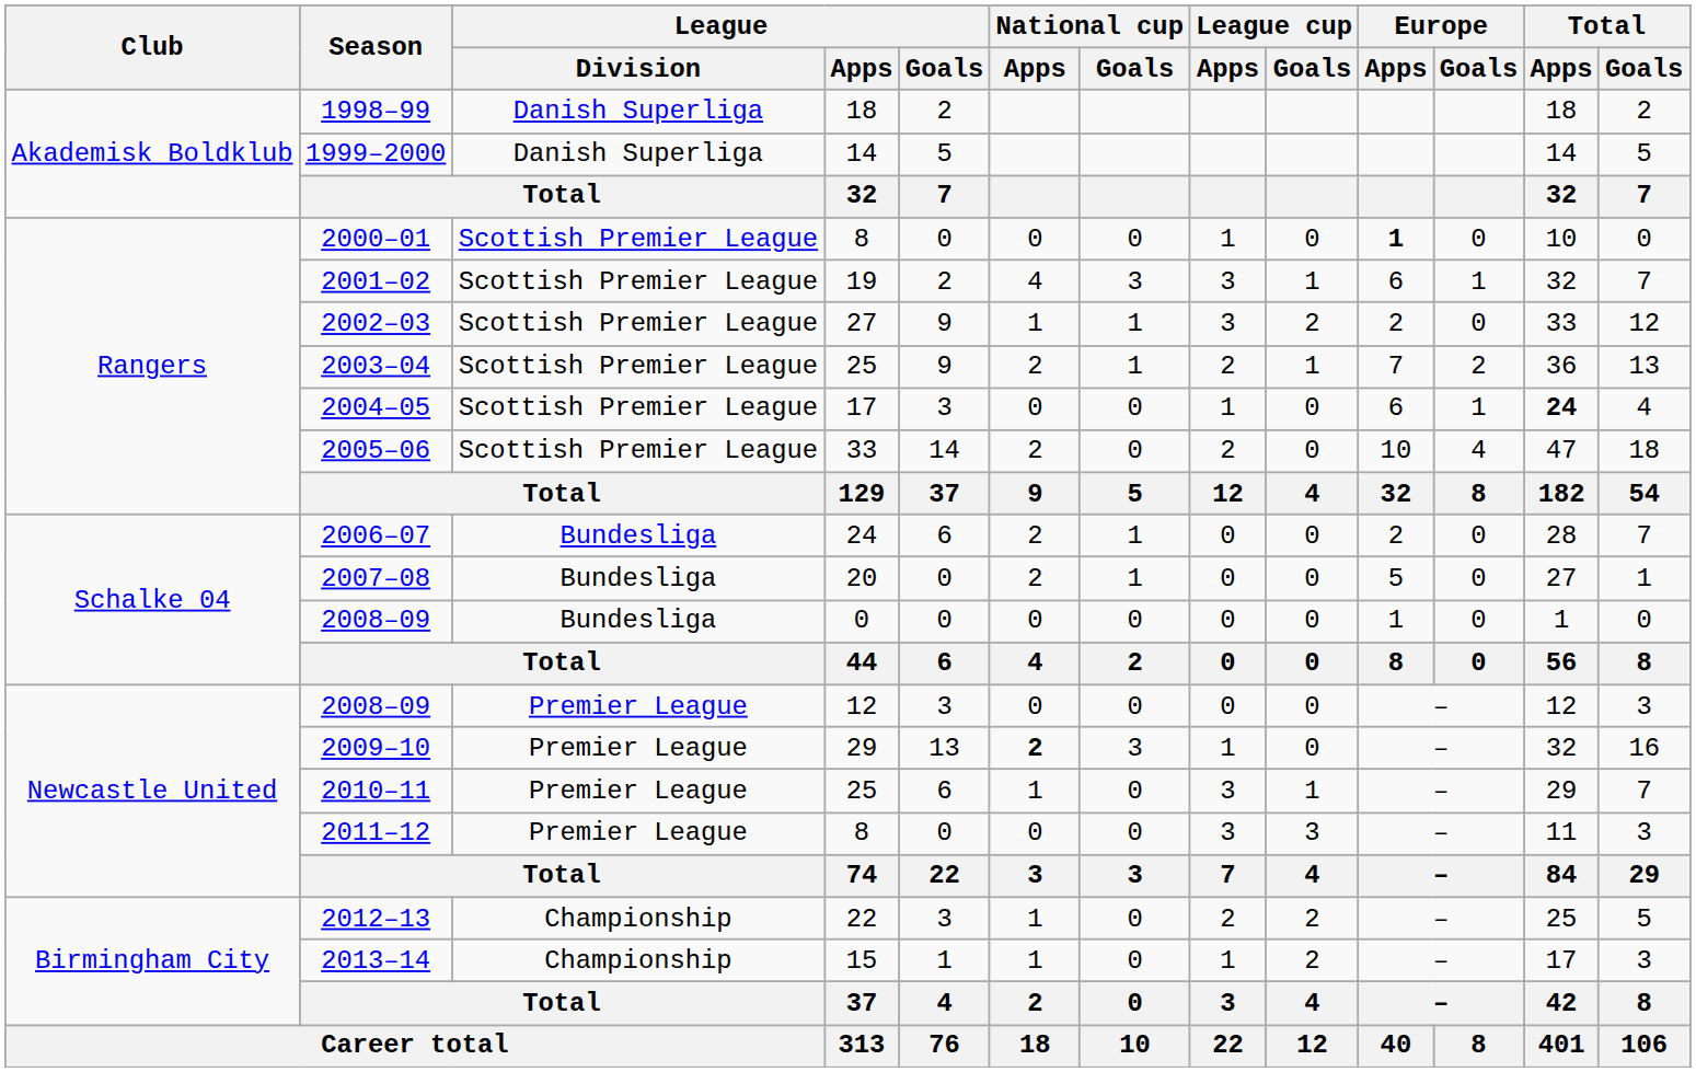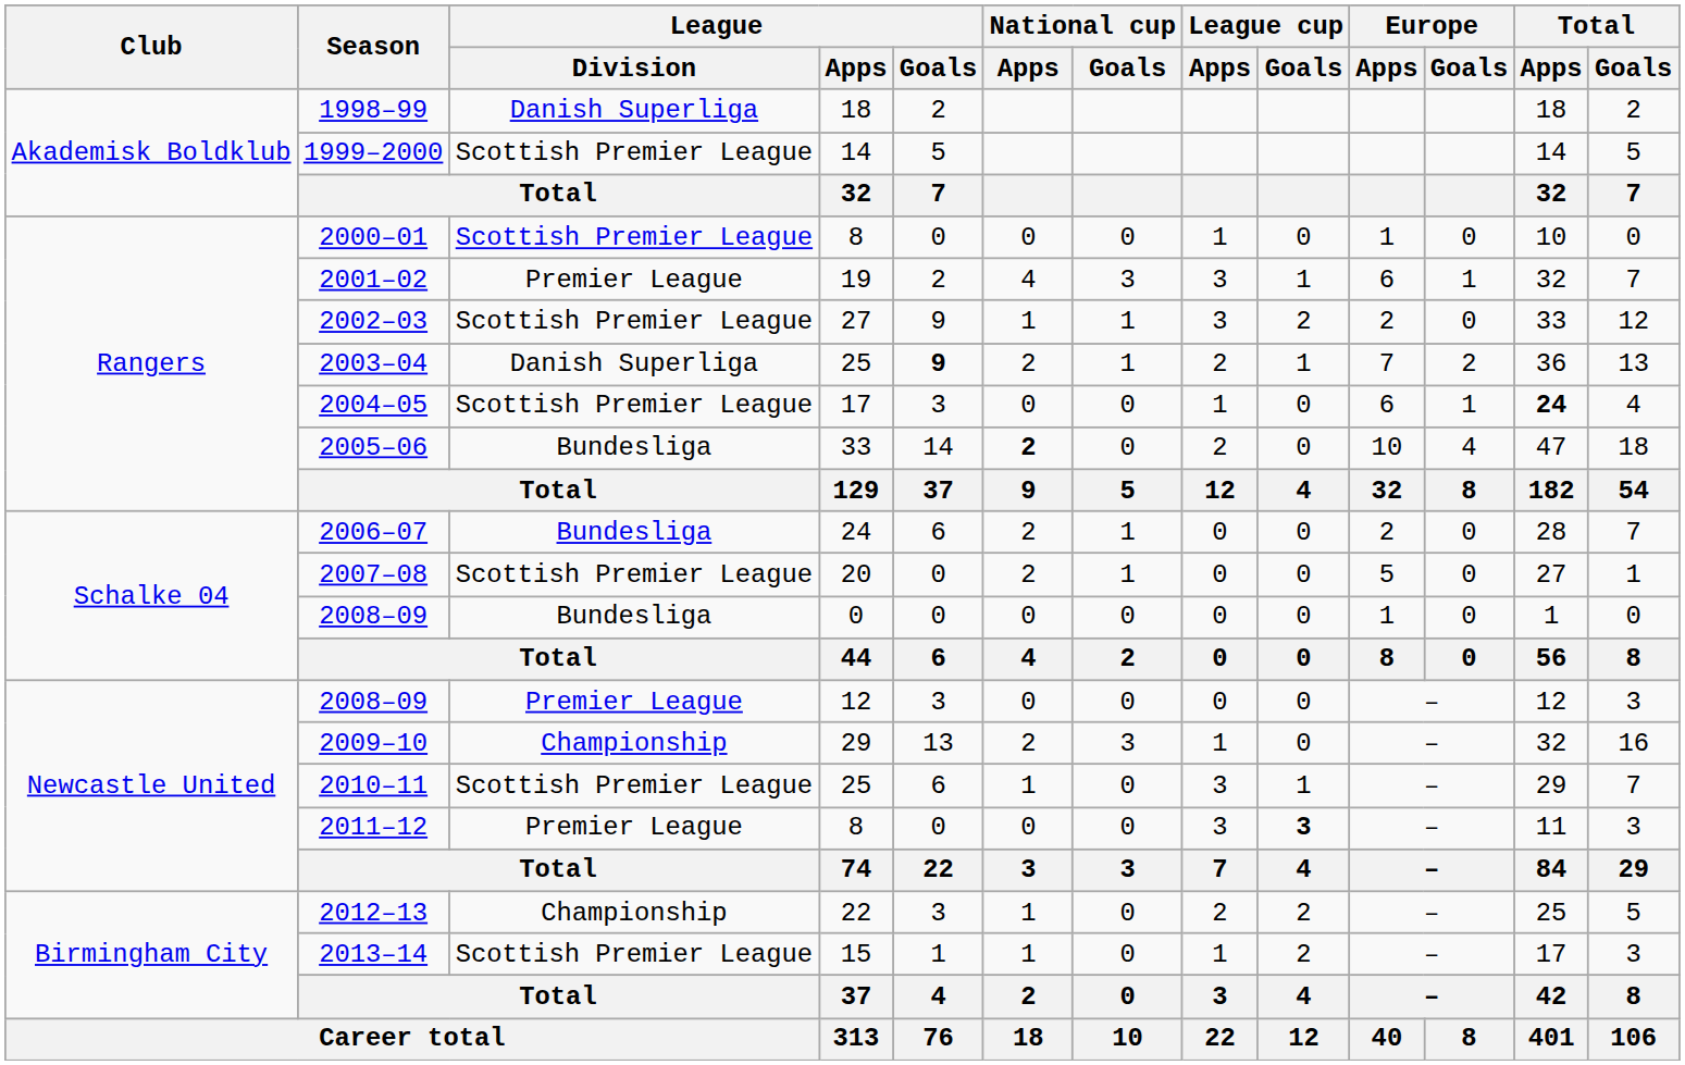1999–2000 | League / Division: Danish Superliga -> Scottish Premier League
2000–01 | Europe / Apps: bold -> normal
2001–02 | League / Division: Scottish Premier League -> Premier League
2003–04 | League / Division: Scottish Premier League -> Danish Superliga
2003–04 | League / Goals: normal -> bold
2005–06 | League / Division: Scottish Premier League -> Bundesliga
2005–06 | National cup / Apps: normal -> bold
2007–08 | League / Division: Bundesliga -> Scottish Premier League
2009–10 | League / Division: Premier League -> Championship
2009–10 | National cup / Apps: bold -> normal
2010–11 | League / Division: Premier League -> Scottish Premier League
2011–12 | League cup / Goals: normal -> bold
2013–14 | League / Division: Championship -> Scottish Premier League
